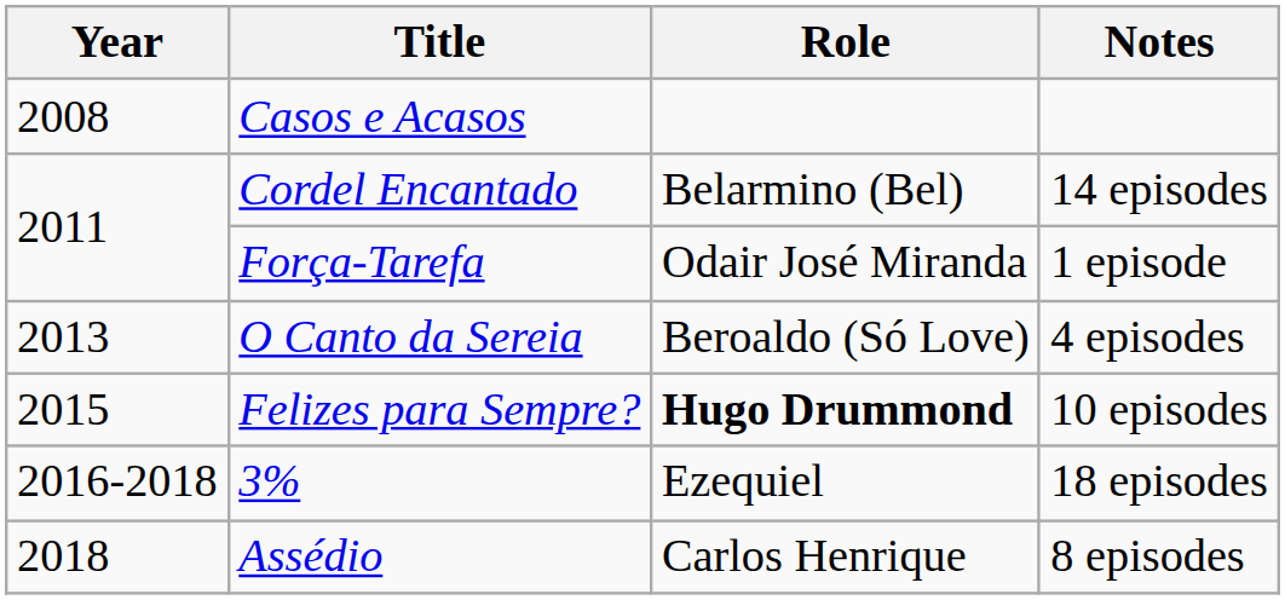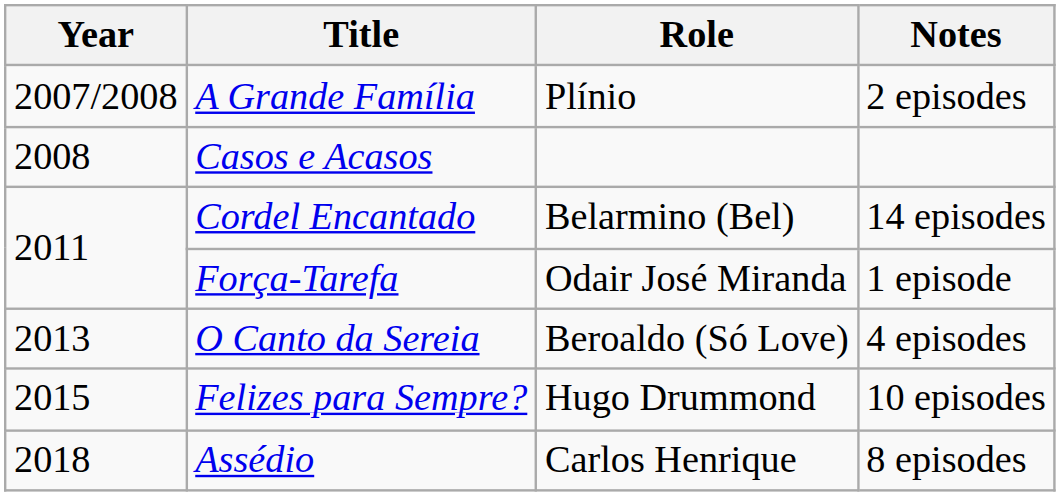+ row: 2007/2008 | A Grande Família | Plínio | 2 episodes
Felizes para Sempre? | Role: bold -> normal
- row: 2016-2018 | 3% | Ezequiel | 18 episodes
